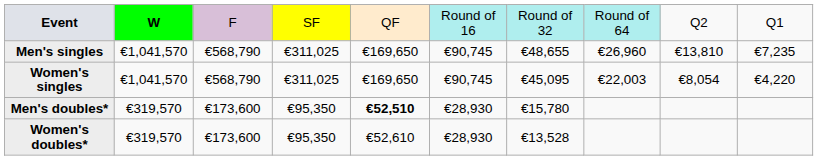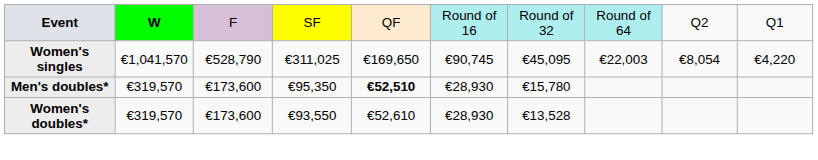- row: Men's singles | €1,041,570 | €568,790 | €311,025 | €169,650 | €90,745 | €48,655 | €26,960 | €13,810 | €7,235
Women's singles | column 3: €568,790 -> €528,790
Women's doubles* | column 4: €95,350 -> €93,550
